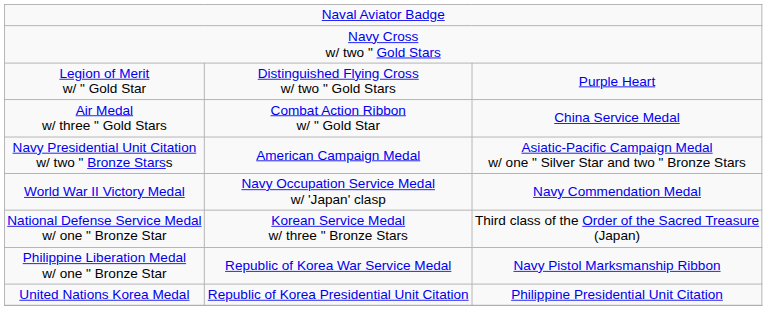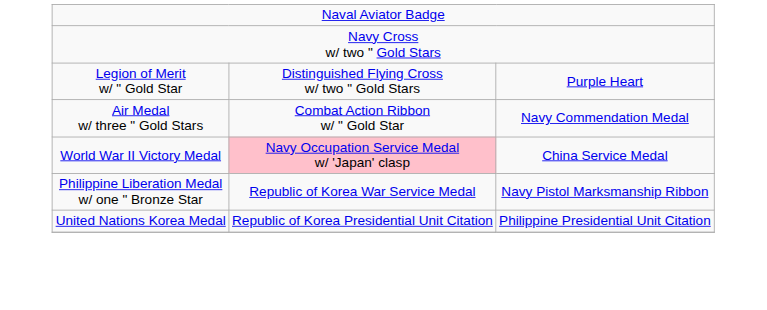Air Medal w/ three " Gold Stars | column 3: China Service Medal -> Navy Commendation Medal
- row: Navy Presidential Unit Citation w/ two " Bronze Starss | American Campaign Medal | Asiatic-Pacific Campaign Medal w/ one " Silver Star and two " Bronze Stars
World War II Victory Medal | column 2: no background -> pink background
World War II Victory Medal | column 3: Navy Commendation Medal -> China Service Medal
- row: National Defense Service Medal w/ one " Bronze Star | Korean Service Medal w/ three " Bronze Stars | Third class of the Order of the Sacred Treasure (Japan)
